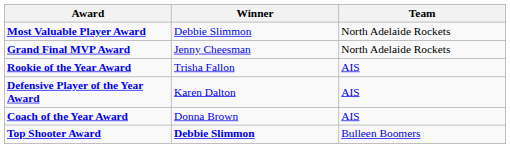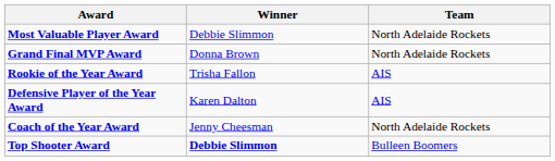Grand Final MVP Award | Winner: Jenny Cheesman -> Donna Brown
Coach of the Year Award | Winner: Donna Brown -> Jenny Cheesman
Coach of the Year Award | Team: AIS -> North Adelaide Rockets
